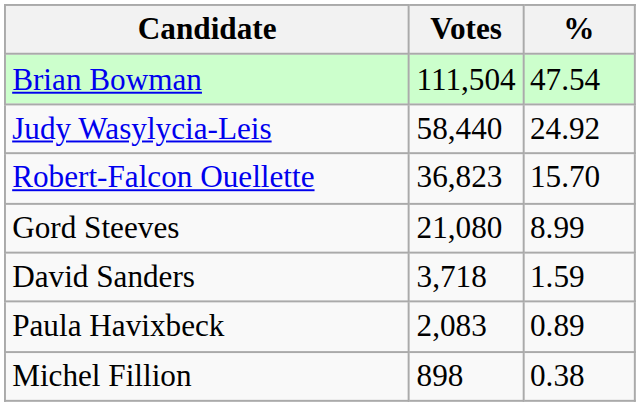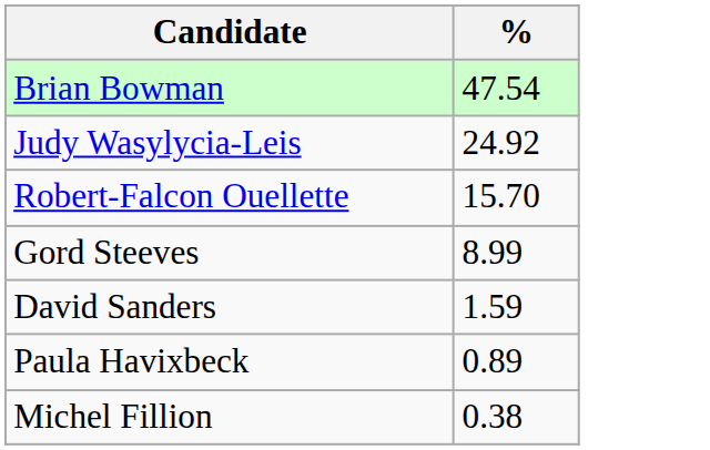- column: Votes | 111,504 | 58,440 | 36,823 | 21,080 | 3,718 | 2,083 | 898
